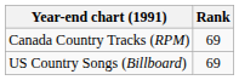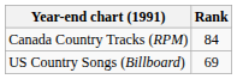Canada Country Tracks (RPM) | Rank: 69 -> 84
